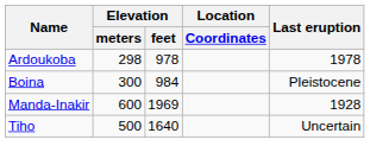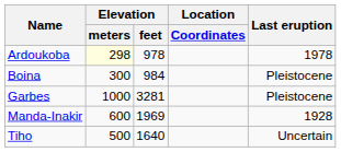Ardoukoba | Elevation / meters: no background -> lightyellow background
+ row: Garbes | 1000 | 3281 | Pleistocene
